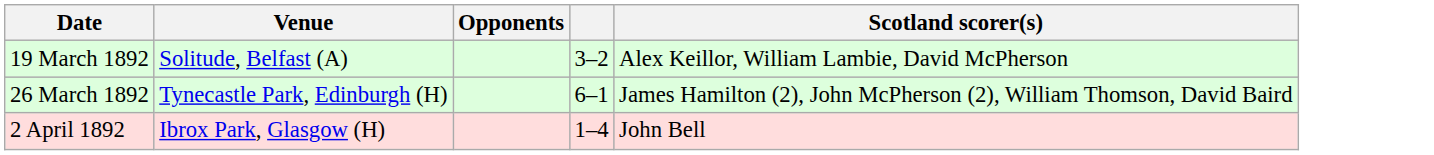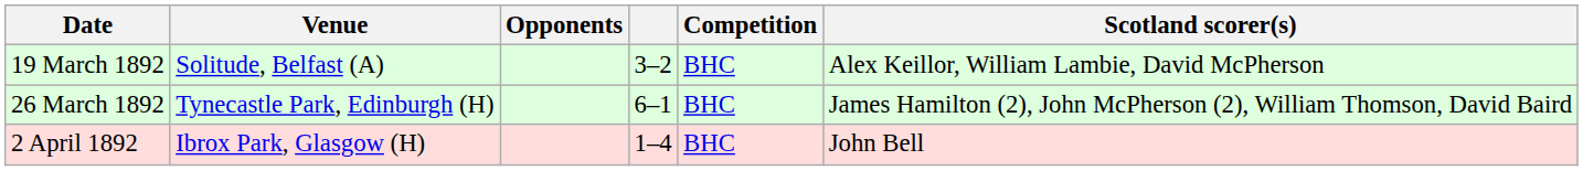+ column: Competition | BHC | BHC | BHC
